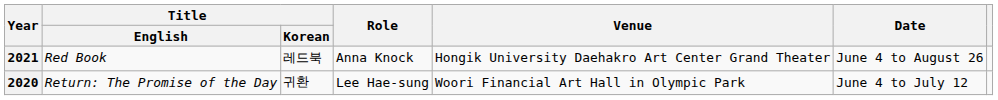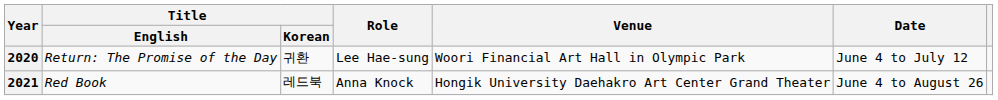rows swapped: 2020 <-> 2021
